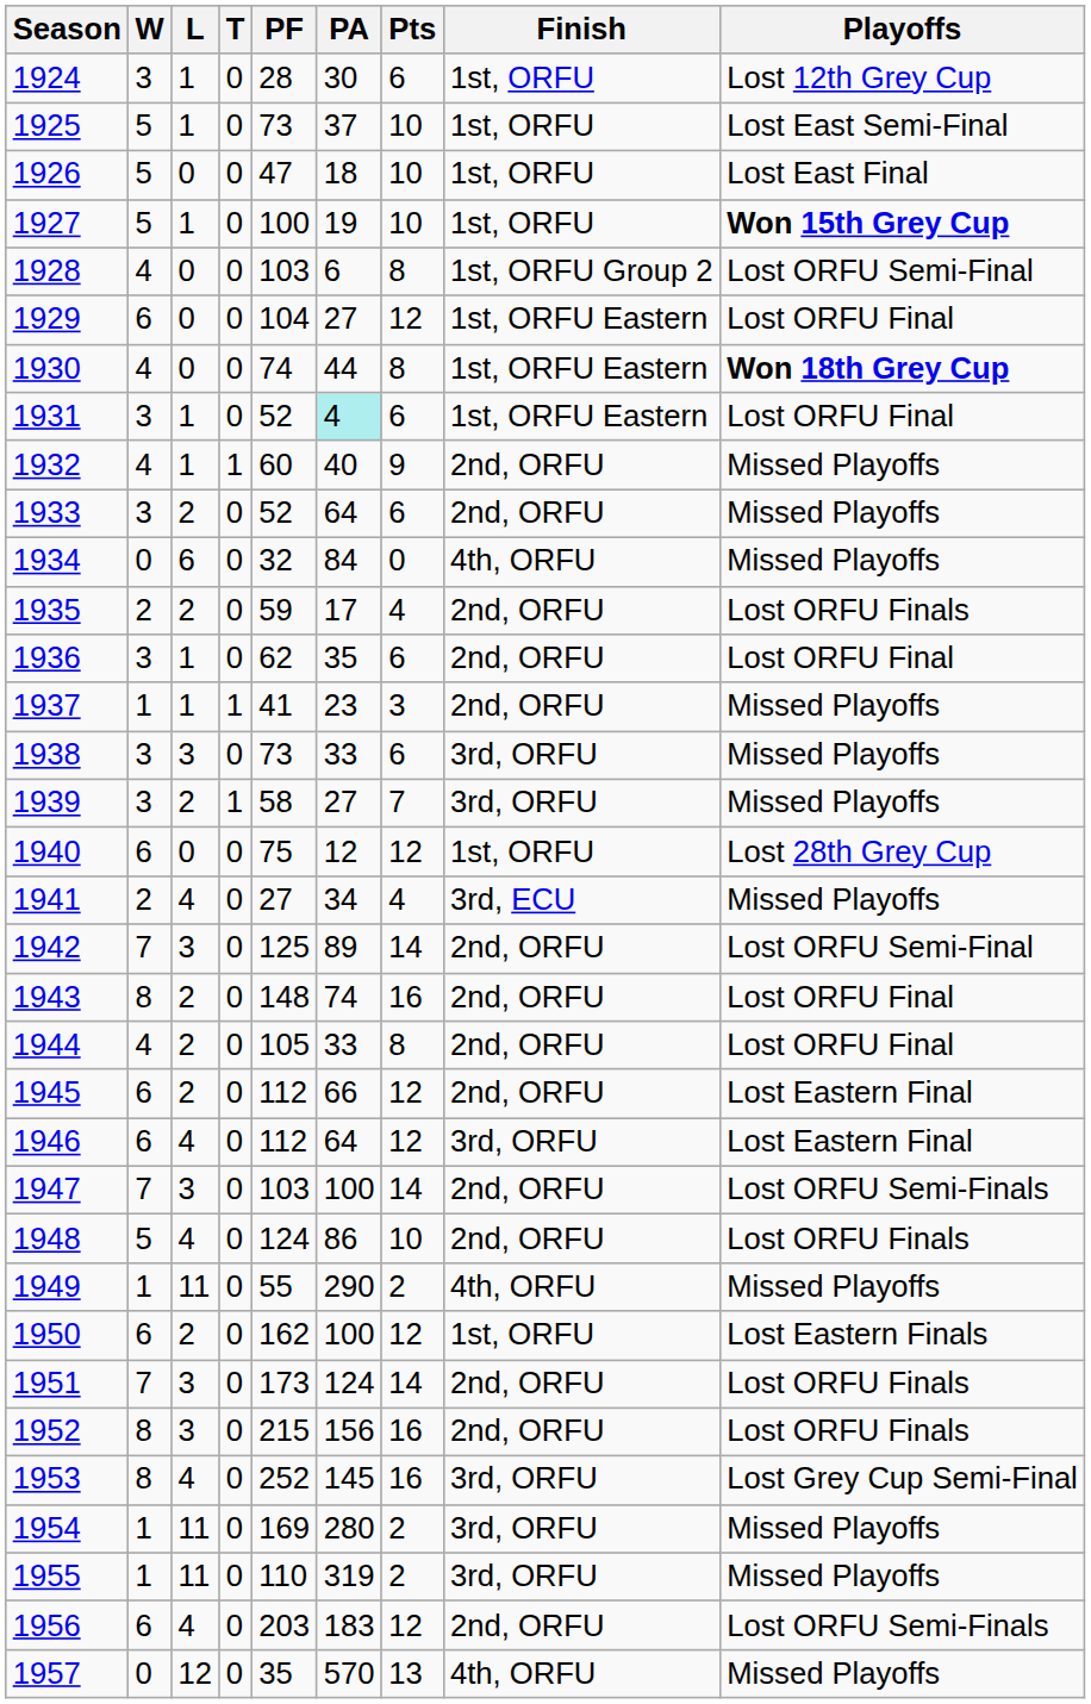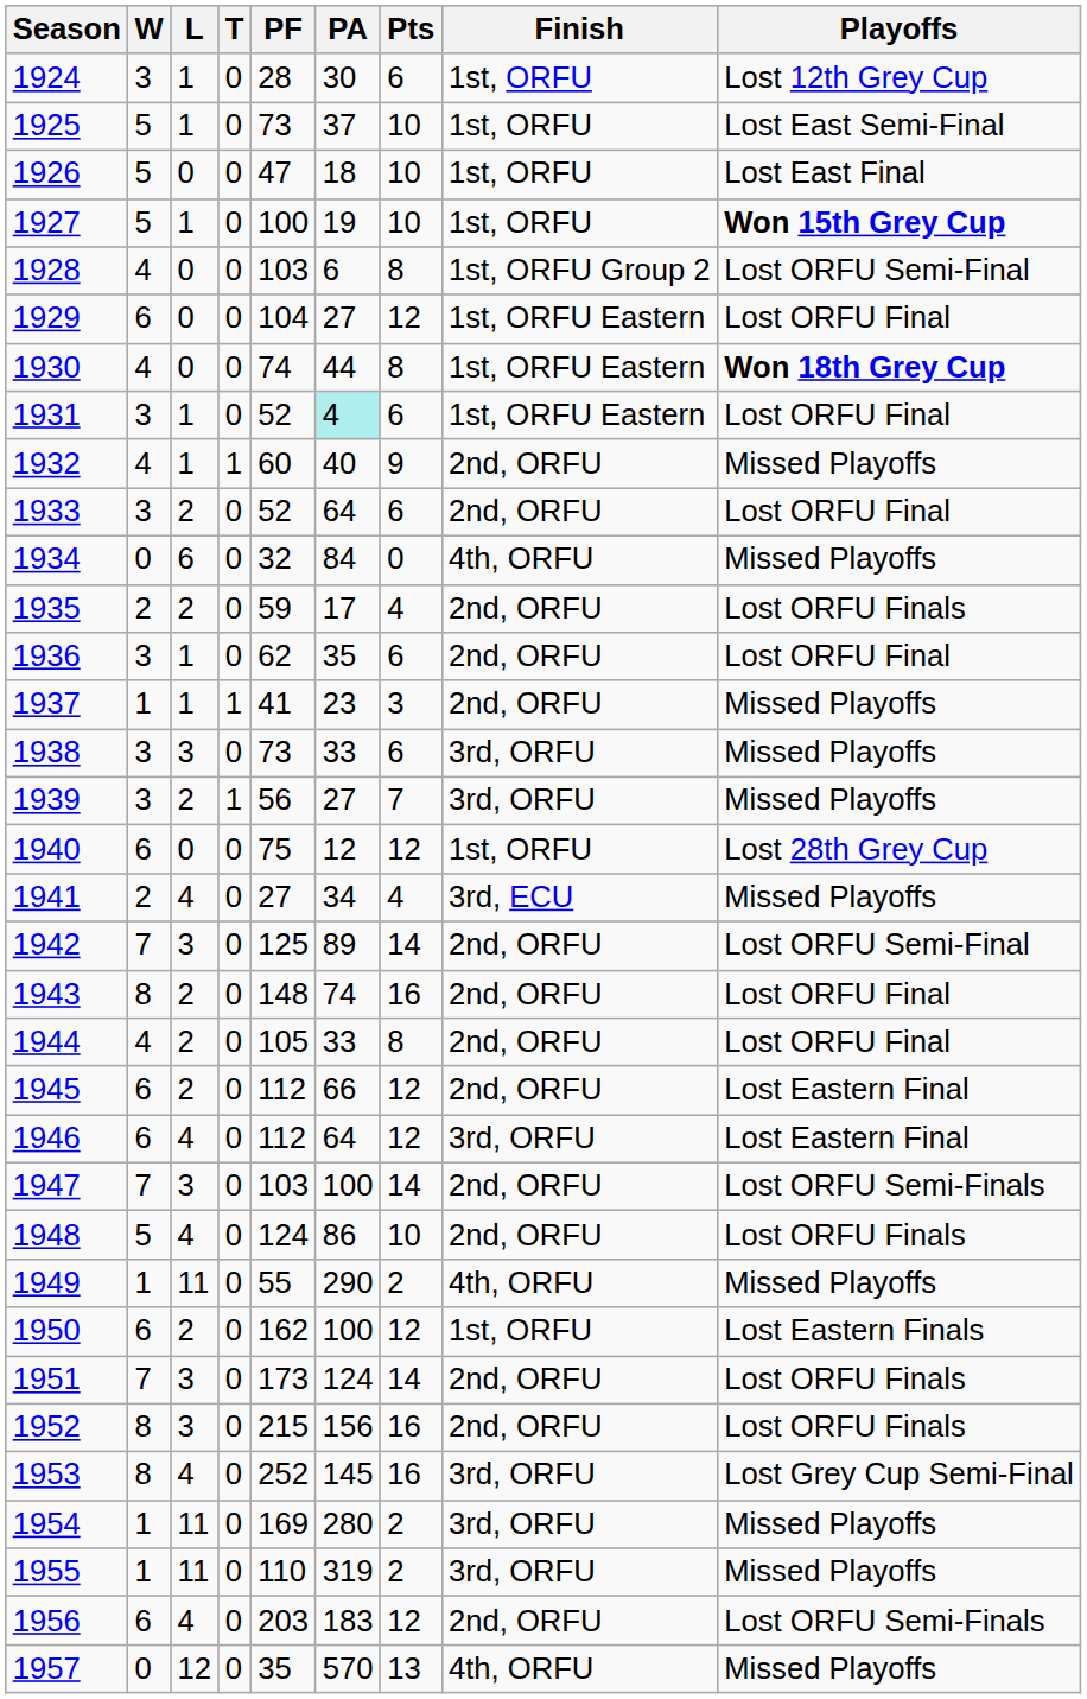1933 | Playoffs: Missed Playoffs -> Lost ORFU Final
1939 | PF: 58 -> 56
